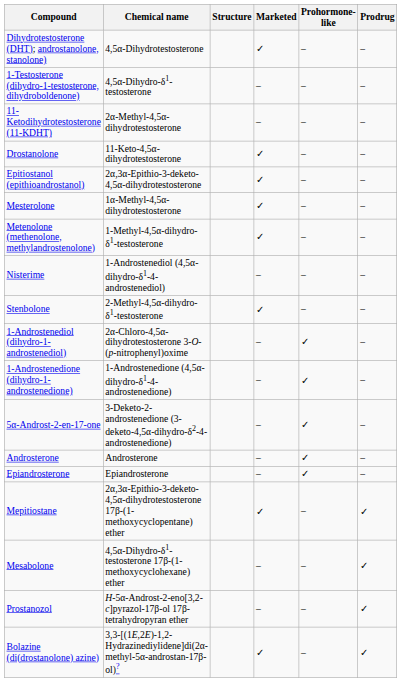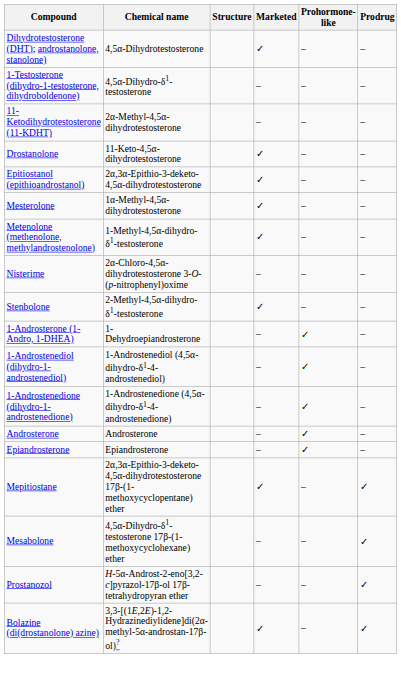Nisterime | Chemical name: 1-Androstenediol (4,5α-dihydro-δ1-4-androstenediol) -> 2α-Chloro-4,5α-dihydrotestosterone 3-O-(p-nitrophenyl)oxime
+ row: 1-Androsterone (1-Andro, 1-DHEA) | 1-Dehydroepiandrosterone | – | ✓ | –
1-Androstenediol (dihydro-1-androstenediol) | Chemical name: 2α-Chloro-4,5α-dihydrotestosterone 3-O-(p-nitrophenyl)oxime -> 1-Androstenediol (4,5α-dihydro-δ1-4-androstenediol)
- row: 5α-Androst-2-en-17-one | 3-Deketo-2-androstenedione (3-deketo-4,5α-dihydro-δ2-4-androstenedione) | – | ✓ | –
